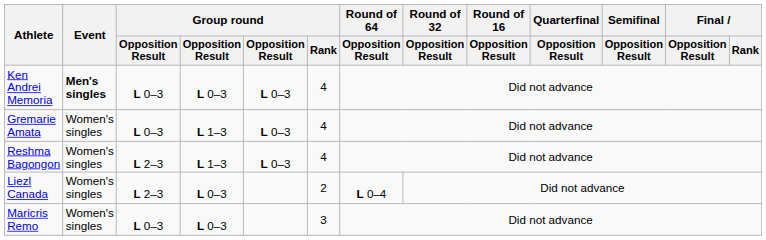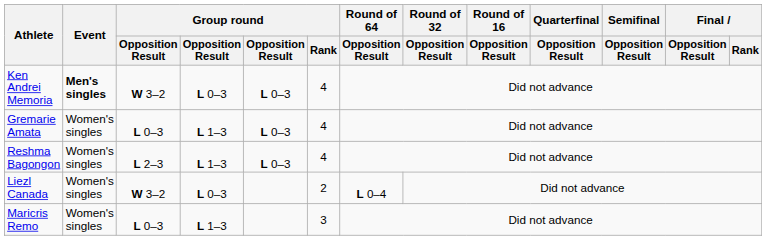Ken Andrei Memoria | column 3: L 0–3 -> W 3–2
Liezl Canada | column 3: L 2–3 -> W 3–2
Maricris Remo | column 4: L 0–3 -> L 1–3
